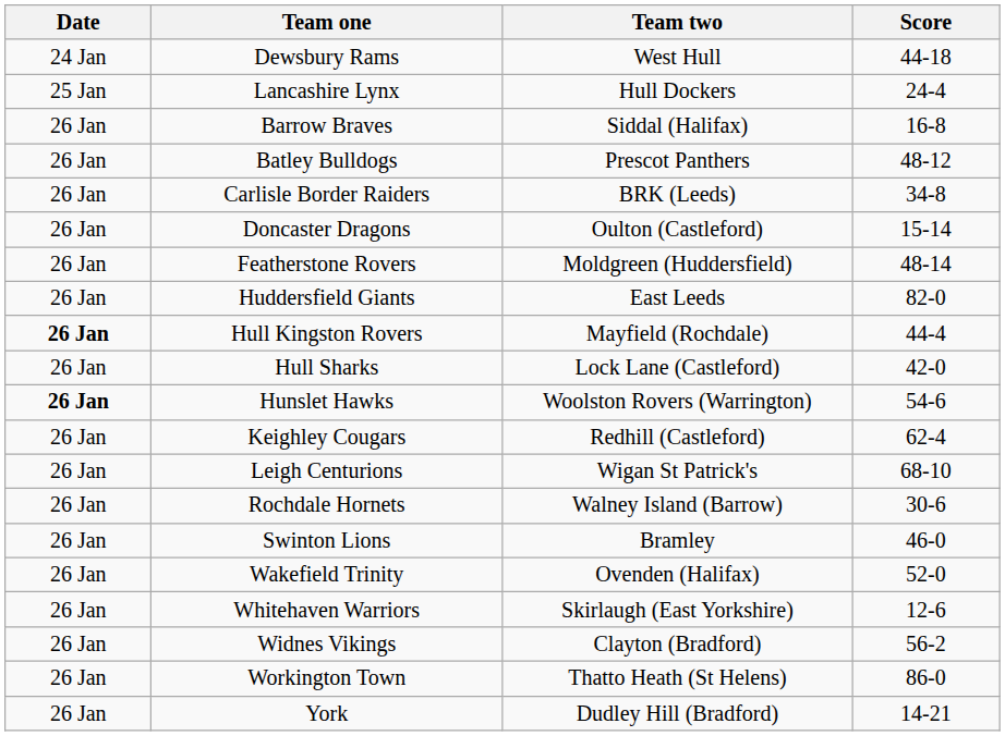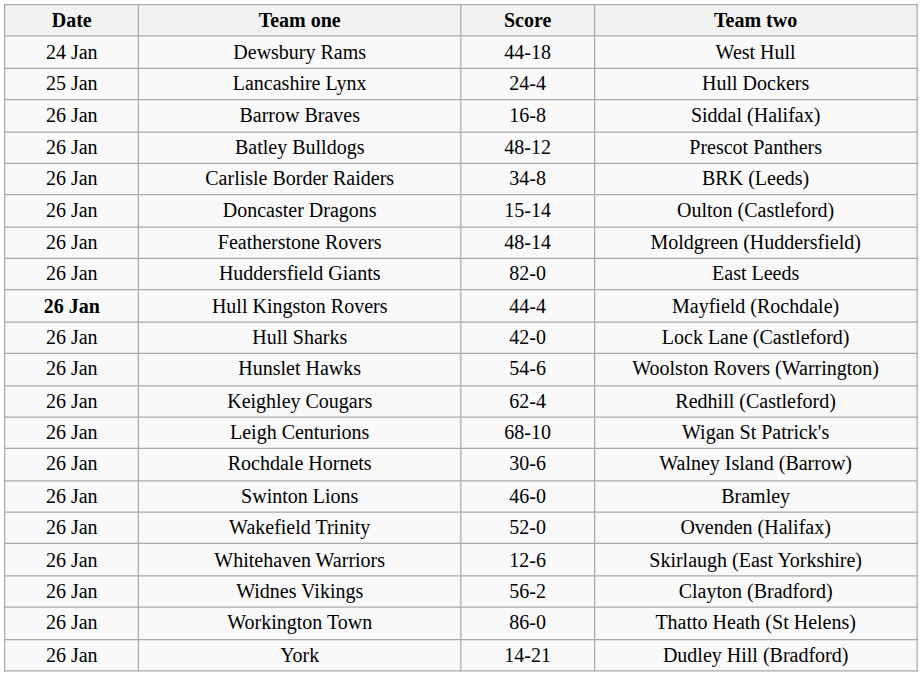columns swapped: Team two <-> Score
Hunslet Hawks | Date: bold -> normal
